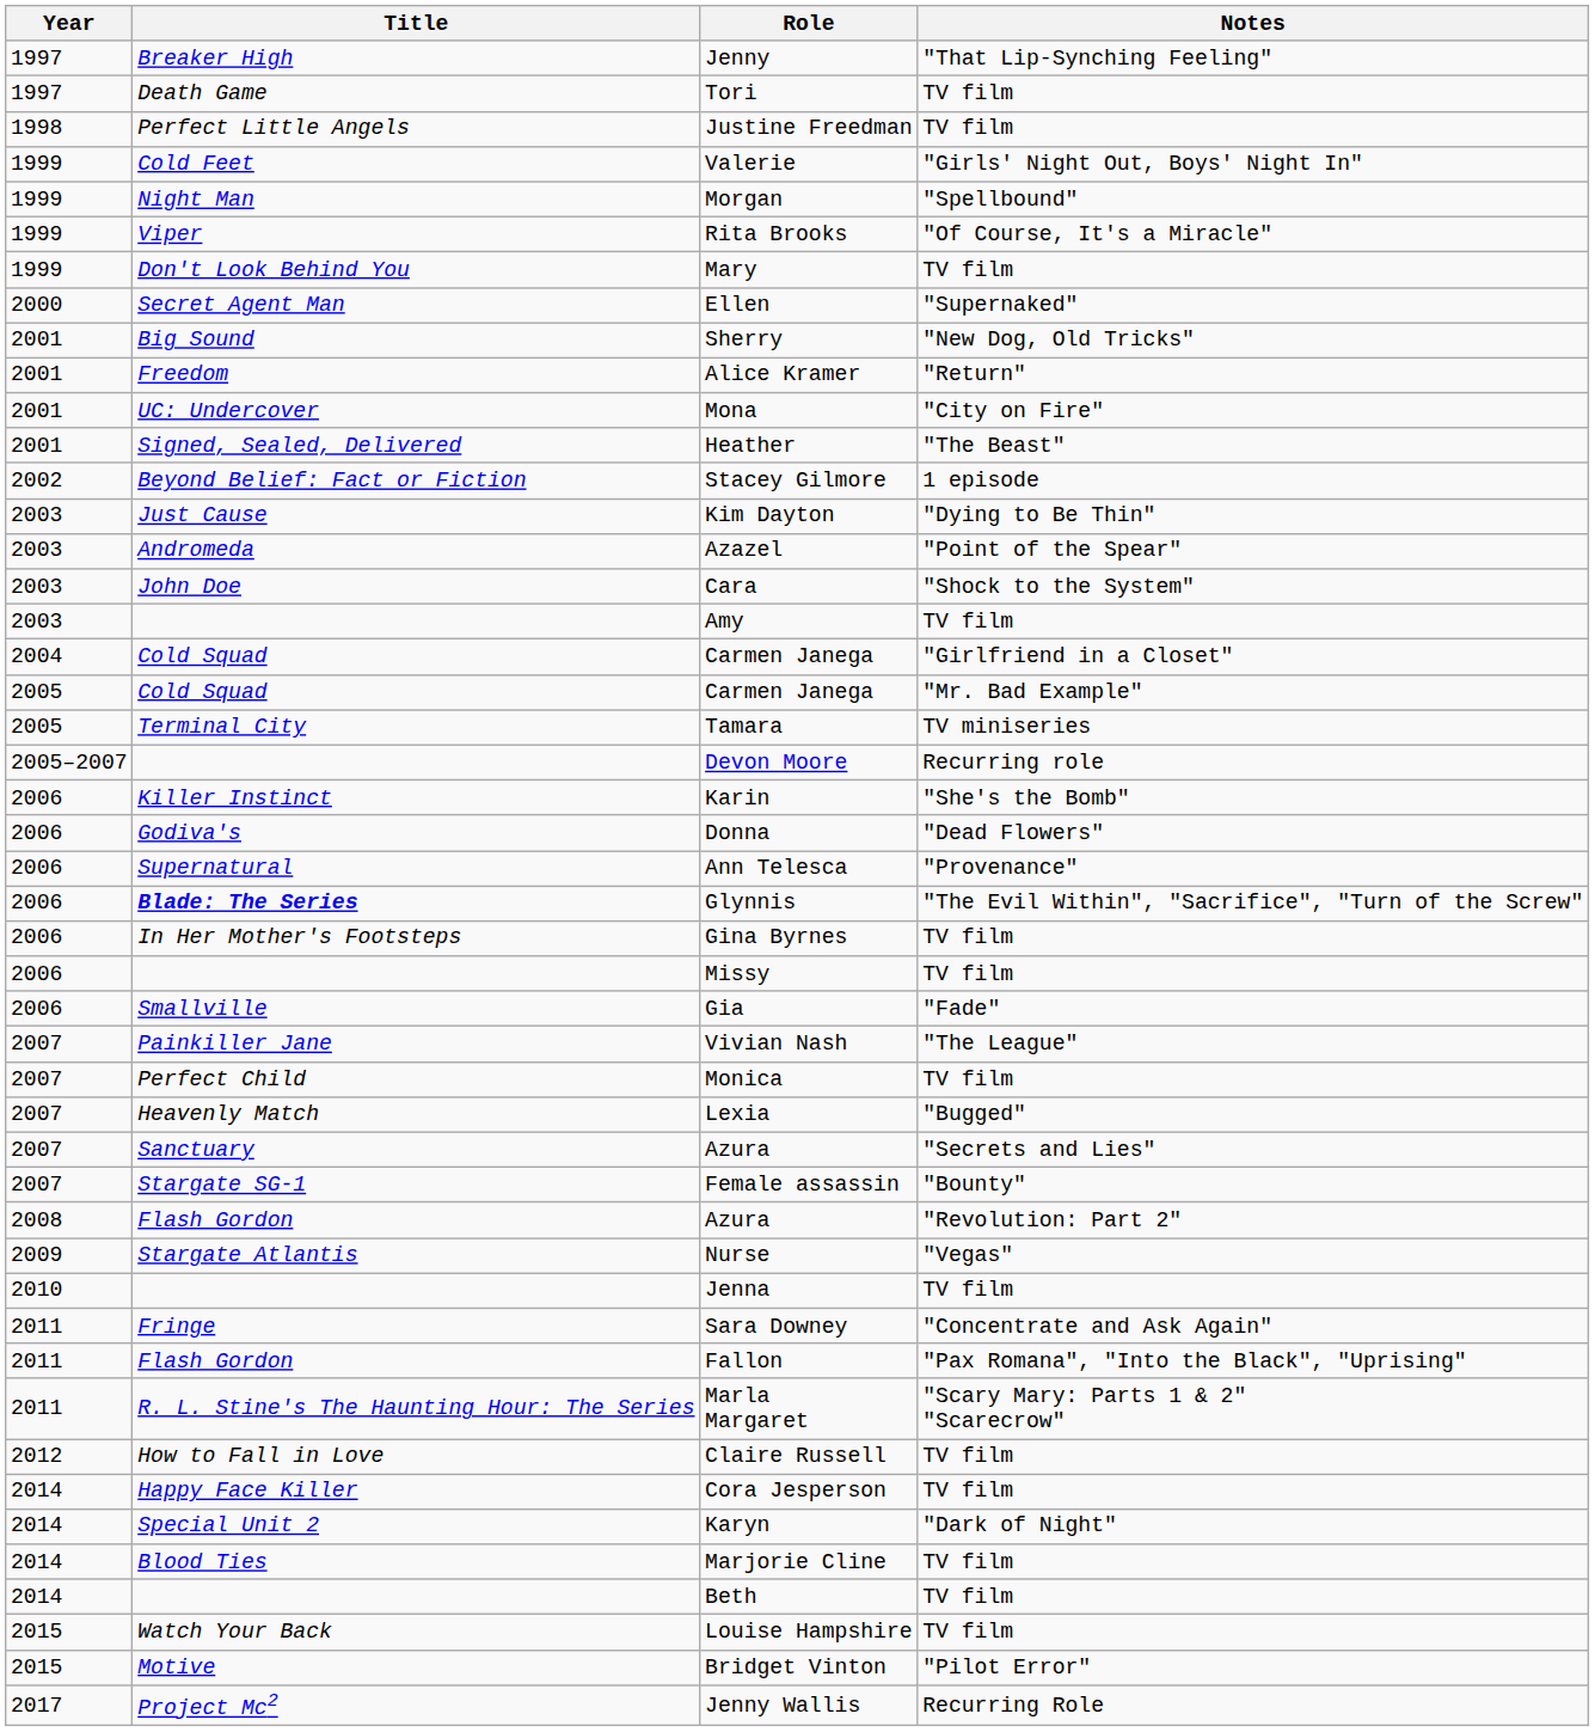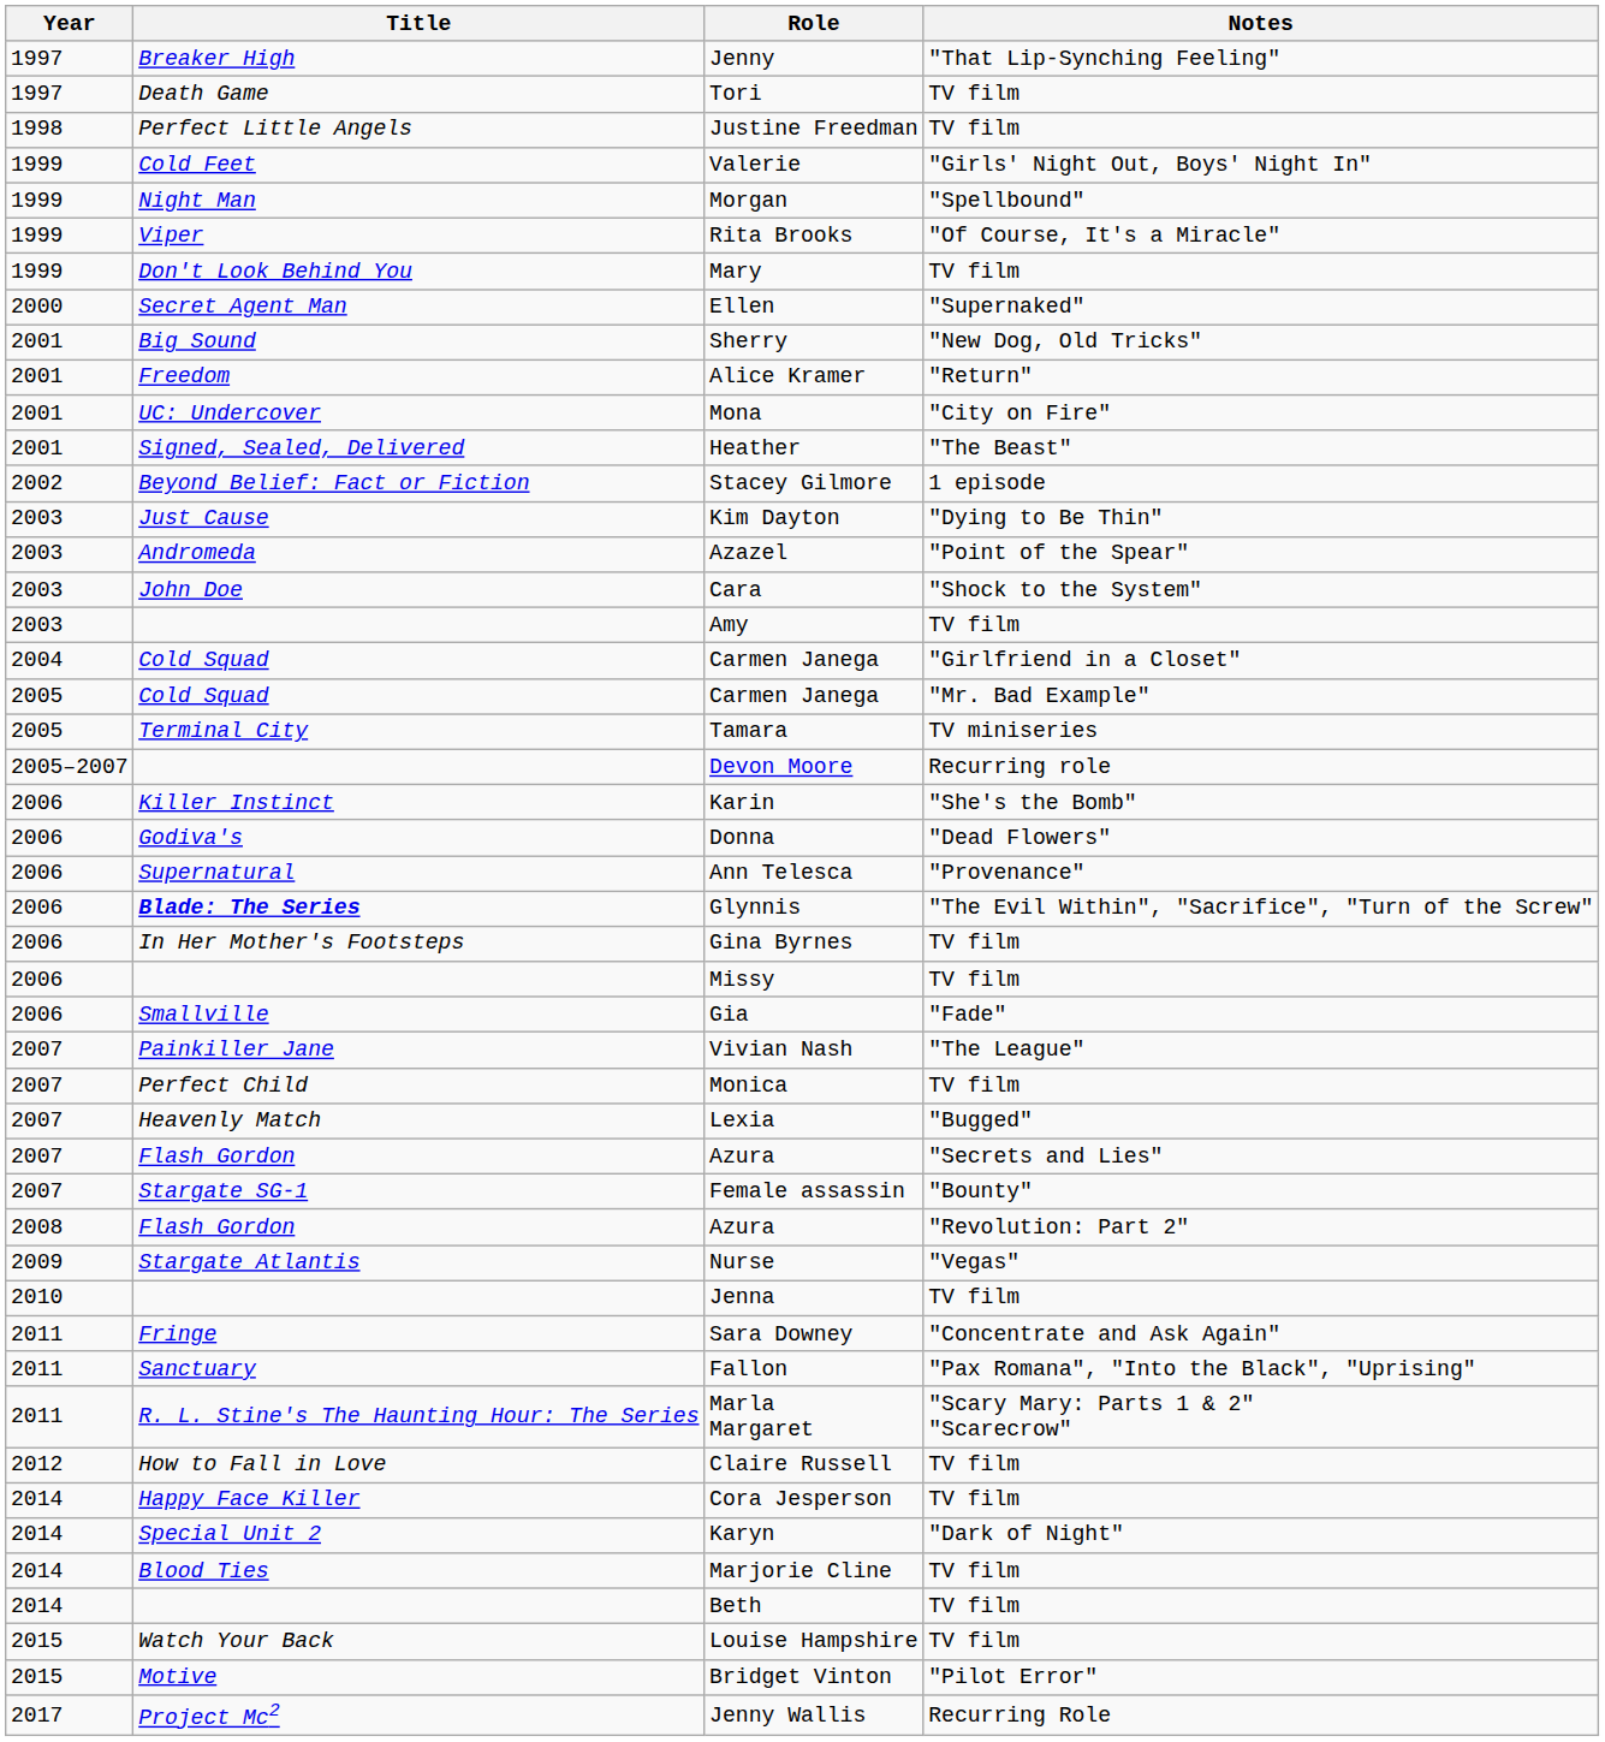Azura / "Secrets and Lies" | Title: Sanctuary -> Flash Gordon
Fallon | Title: Flash Gordon -> Sanctuary
